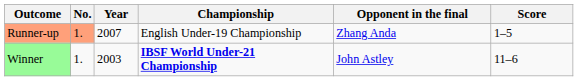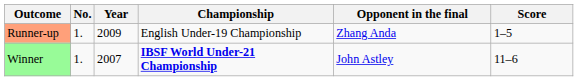Runner-up | No.: lightsalmon background -> no background
Runner-up | Year: 2007 -> 2009
Winner | Year: 2003 -> 2007
